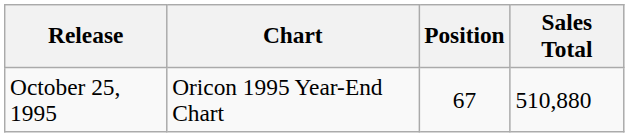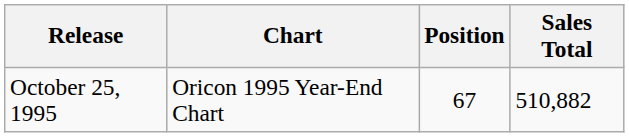October 25, 1995 | Sales Total: 510,880 -> 510,882
